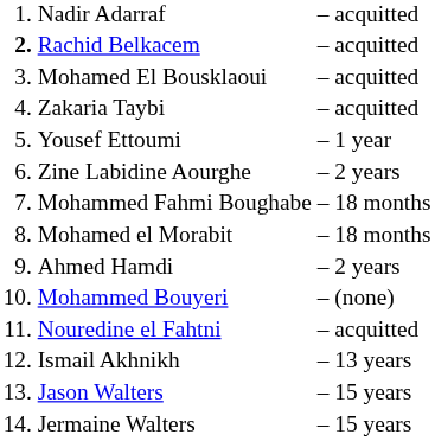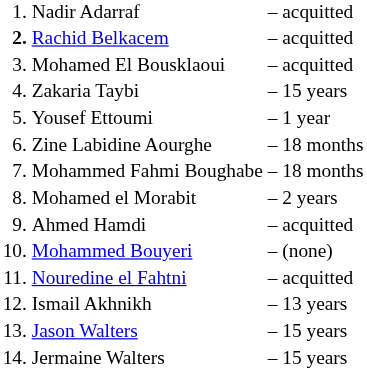Zakaria Taybi | column 3: – acquitted -> – 15 years
Zine Labidine Aourghe | column 3: – 2 years -> – 18 months
Mohamed el Morabit | column 3: – 18 months -> – 2 years
Ahmed Hamdi | column 3: – 2 years -> – acquitted
